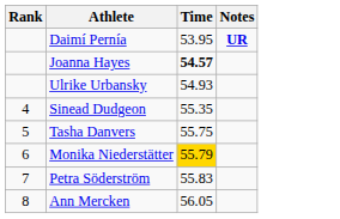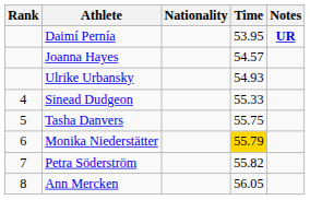+ column: Nationality
Joanna Hayes | Time: bold -> normal
Sinead Dudgeon | Time: 55.35 -> 55.33
Petra Söderström | Time: 55.83 -> 55.82
